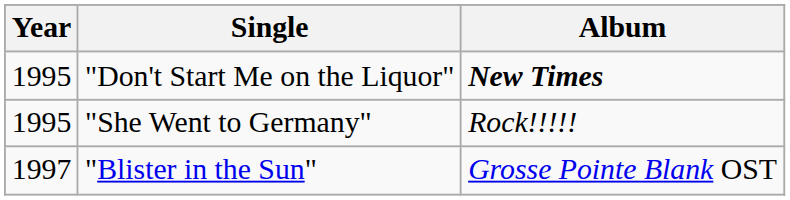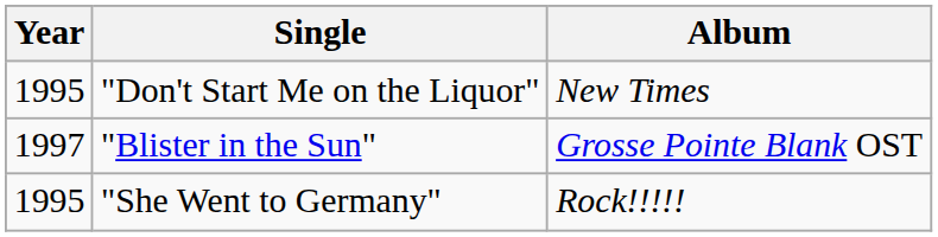"Don't Start Me on the Liquor" | Album: bold -> normal
rows swapped: "She Went to Germany" <-> "Blister in the Sun"
